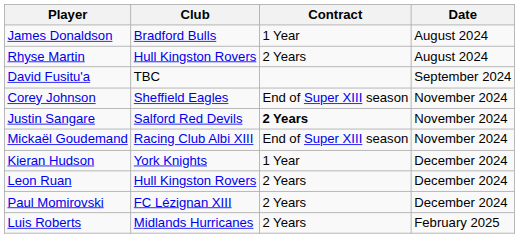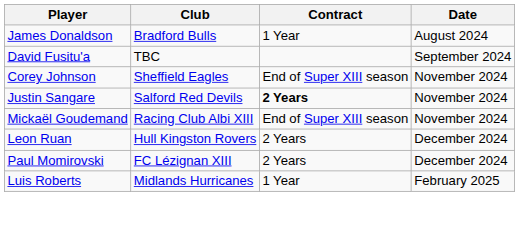- row: Rhyse Martin | Hull Kingston Rovers | 2 Years | August 2024
- row: Kieran Hudson | York Knights | 1 Year | December 2024
Luis Roberts | Contract: 2 Years -> 1 Year
